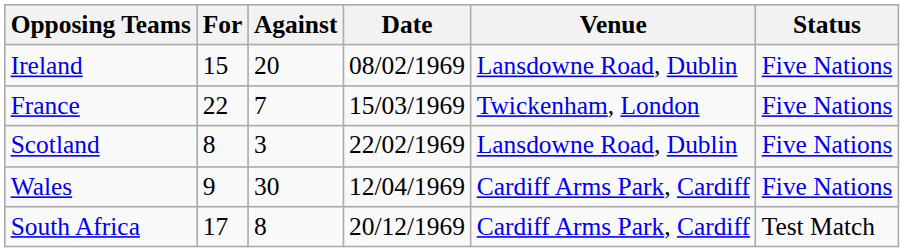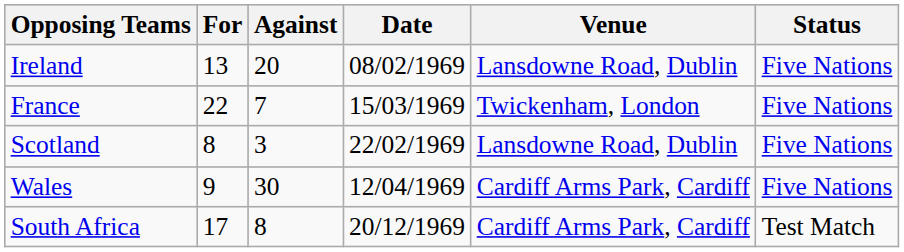Ireland | For: 15 -> 13
